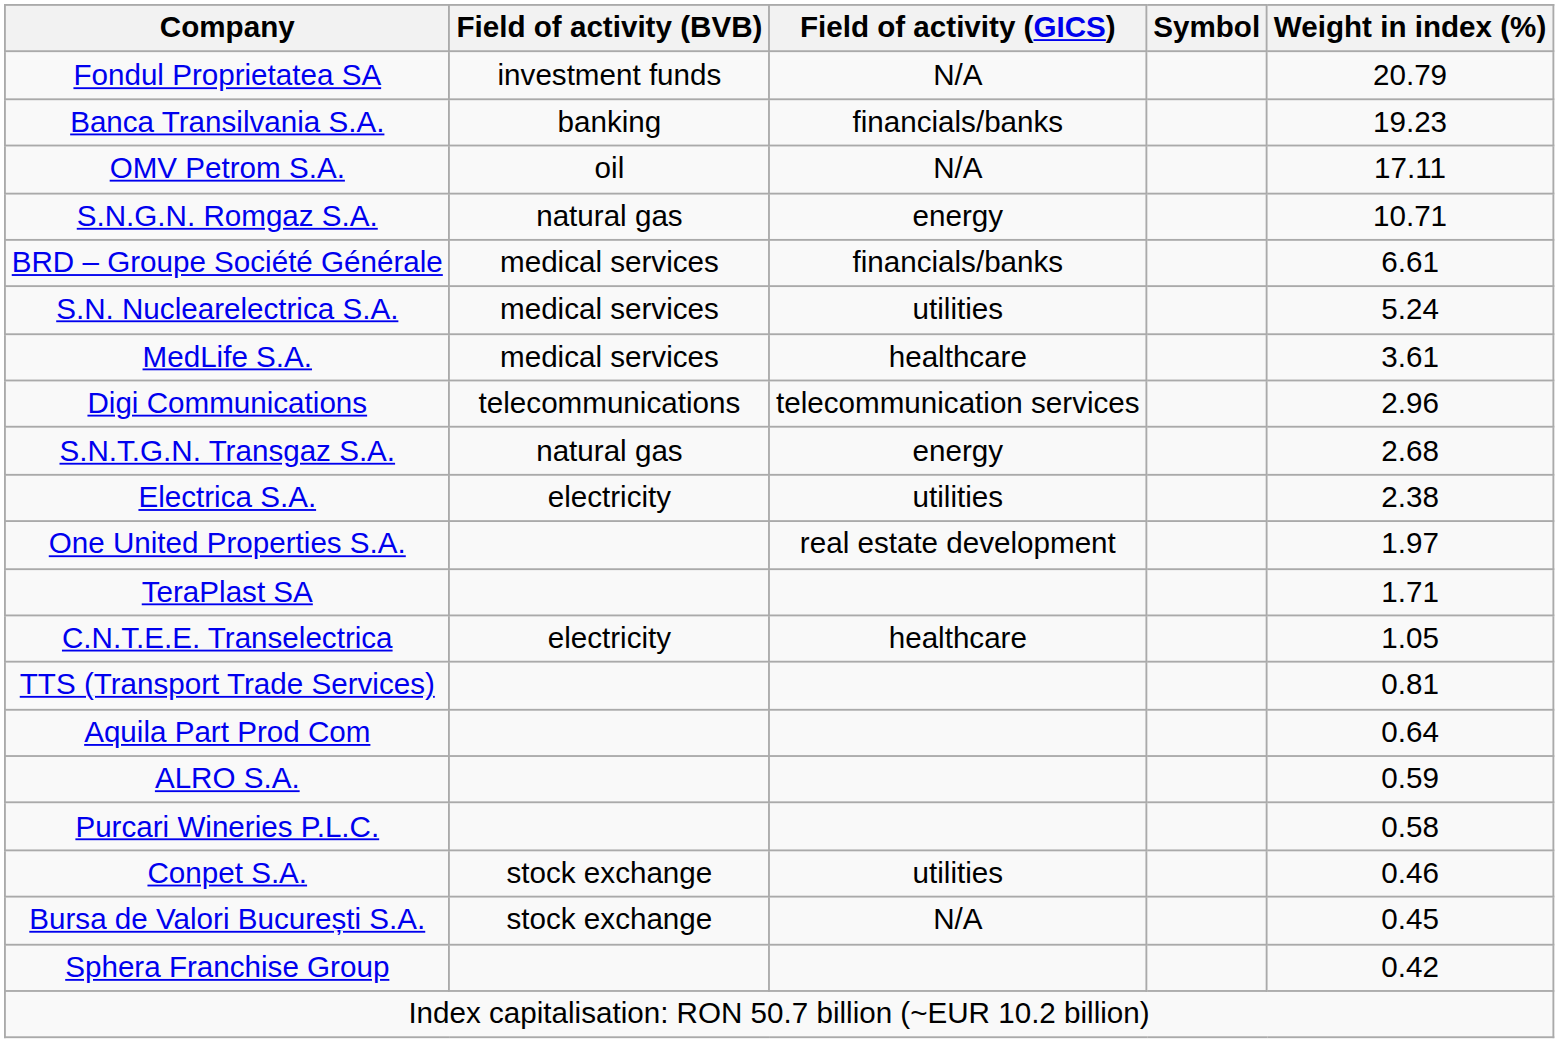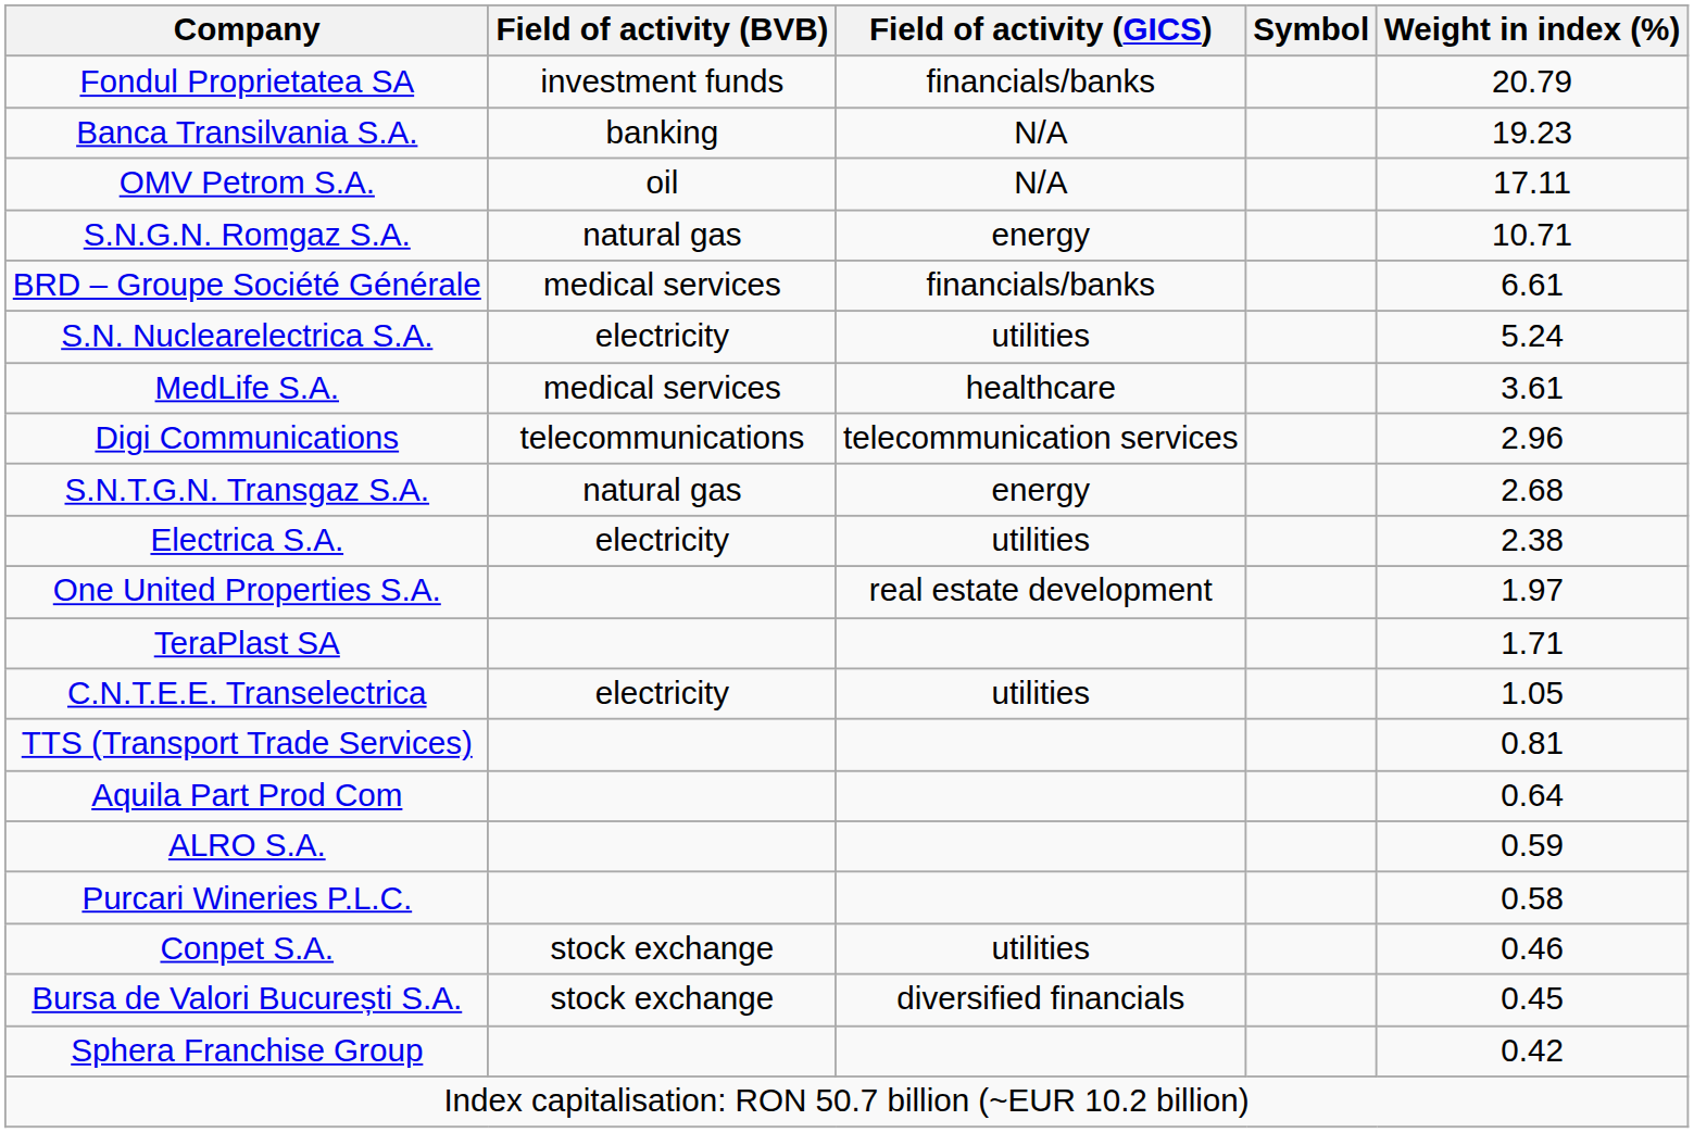Fondul Proprietatea SA | Field of activity (GICS): N/A -> financials/banks
Banca Transilvania S.A. | Field of activity (GICS): financials/banks -> N/A
S.N. Nuclearelectrica S.A. | Field of activity (BVB): medical services -> electricity
C.N.T.E.E. Transelectrica | Field of activity (GICS): healthcare -> utilities
Bursa de Valori București S.A. | Field of activity (GICS): N/A -> diversified financials
